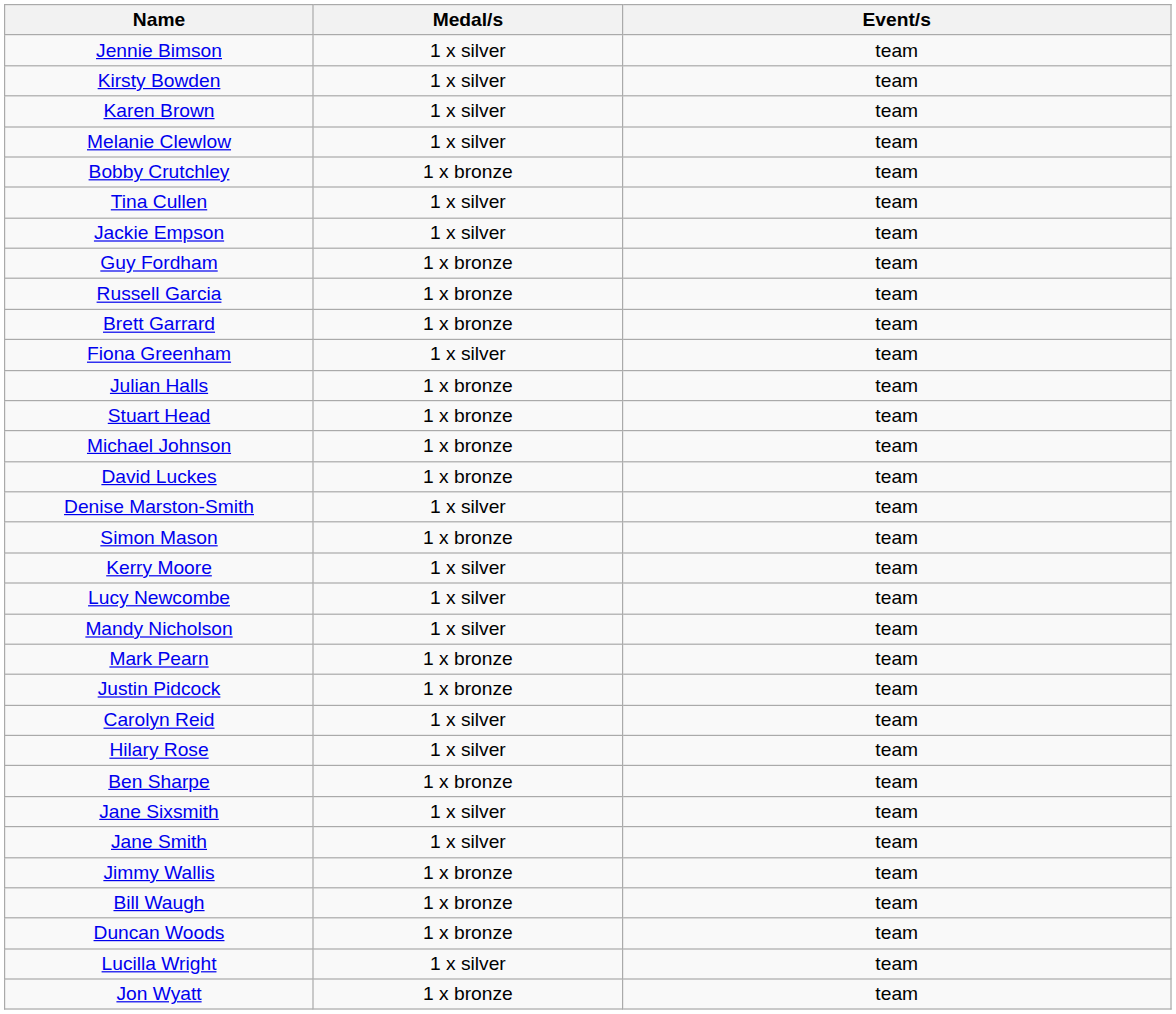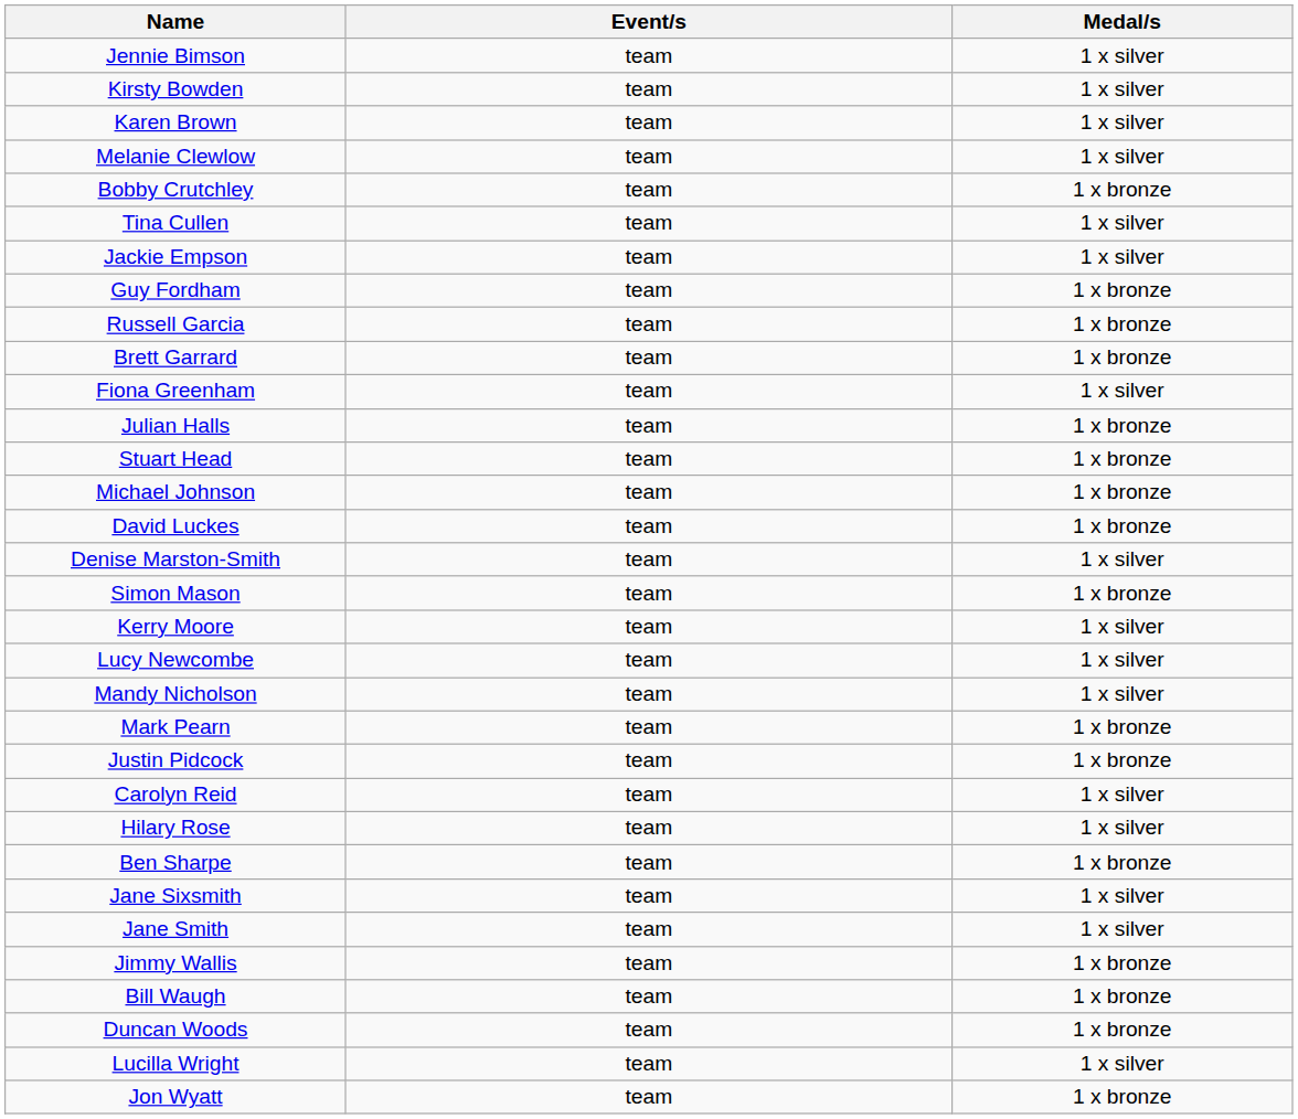columns swapped: Event/s <-> Medal/s
